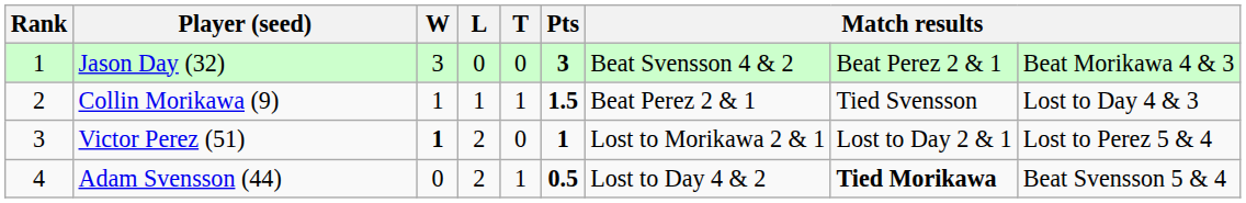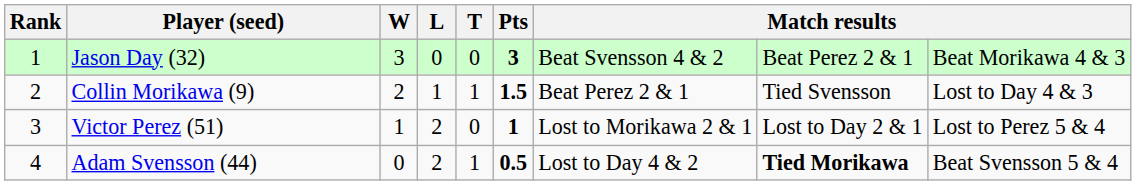Collin Morikawa (9) | W: 1 -> 2
Victor Perez (51) | W: bold -> normal
